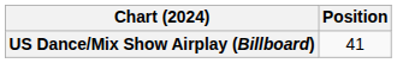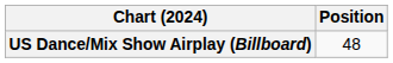US Dance/Mix Show Airplay (Billboard) | Position: 41 -> 48
